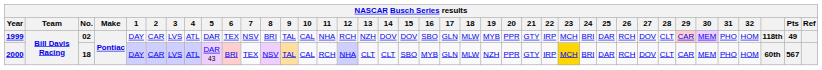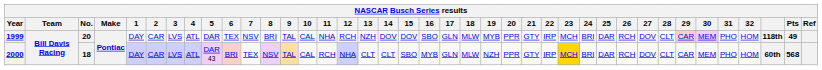1999 | No.: 02 -> 20
2000 | Pts: 567 -> 568
